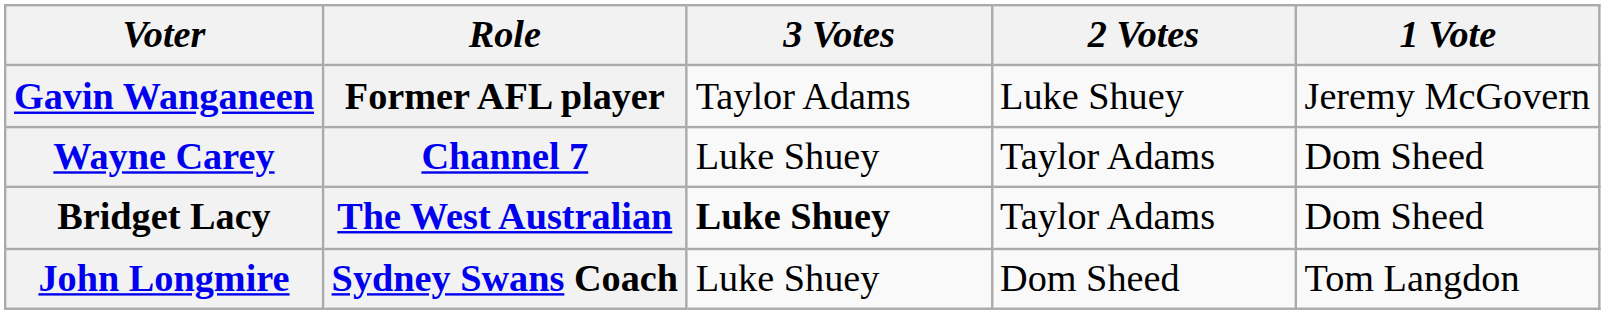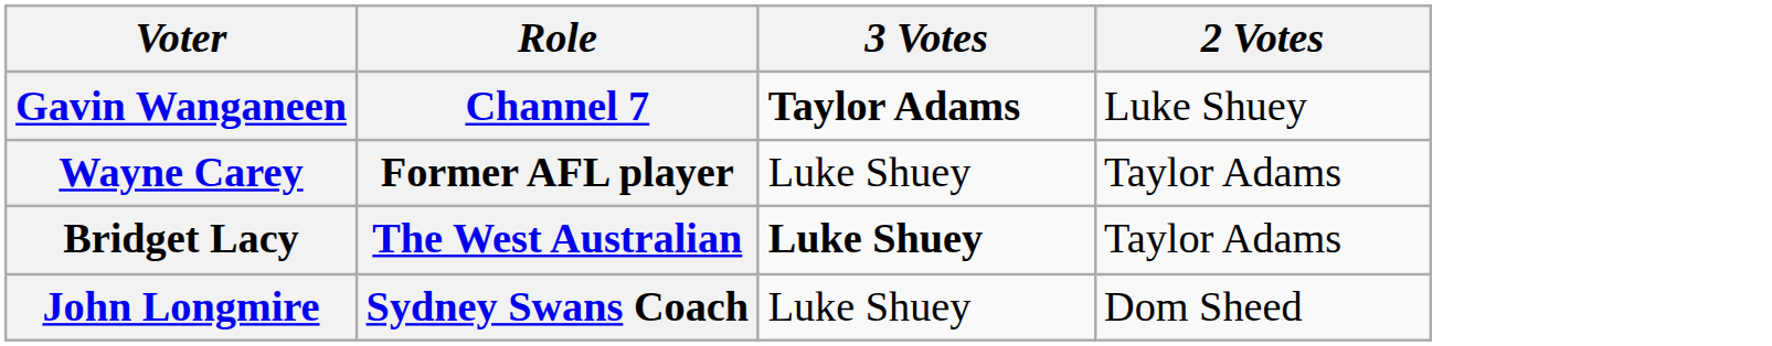- column: 1 Vote | Jeremy McGovern | Dom Sheed | Dom Sheed | Tom Langdon
Gavin Wanganeen | Role: Former AFL player -> Channel 7
Gavin Wanganeen | 3 Votes: normal -> bold
Wayne Carey | Role: Channel 7 -> Former AFL player
